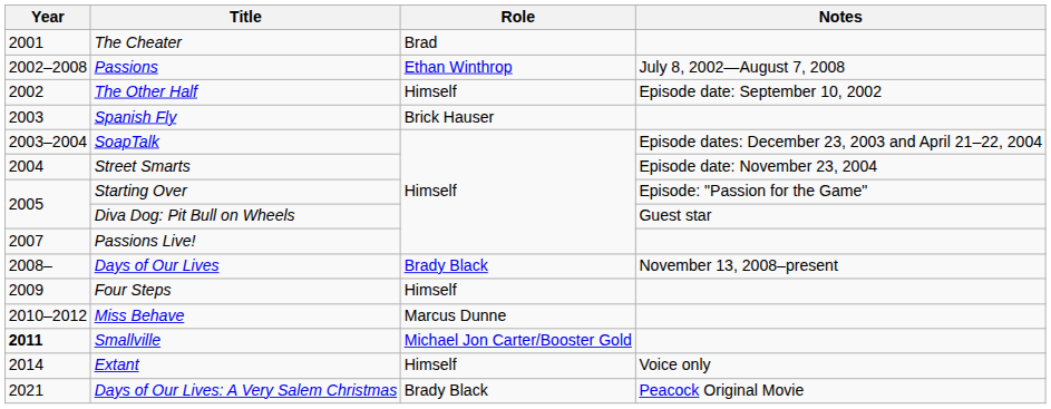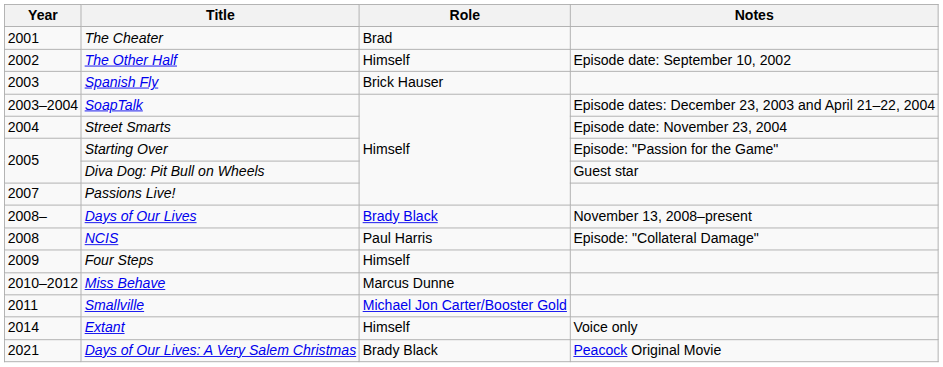- row: 2002–2008 | Passions | Ethan Winthrop | July 8, 2002—August 7, 2008
+ row: 2008 | NCIS | Paul Harris | Episode: "Collateral Damage"
Smallville | Year: bold -> normal
